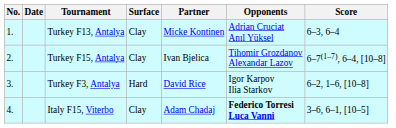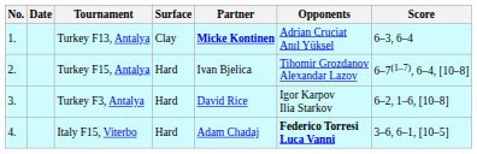Turkey F13, Antalya | Partner: normal -> bold
Turkey F15, Antalya | Surface: Clay -> Hard
Italy F15, Viterbo | Surface: Clay -> Hard
